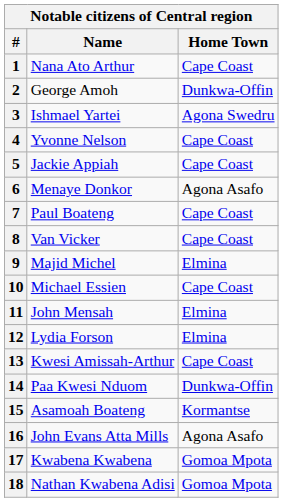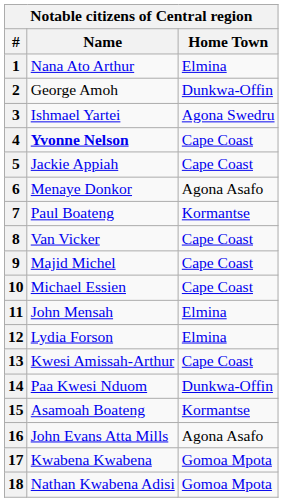1 | Home Town: Cape Coast -> Elmina
4 | Name: normal -> bold
7 | Home Town: Cape Coast -> Kormantse
9 | Home Town: Elmina -> Cape Coast
